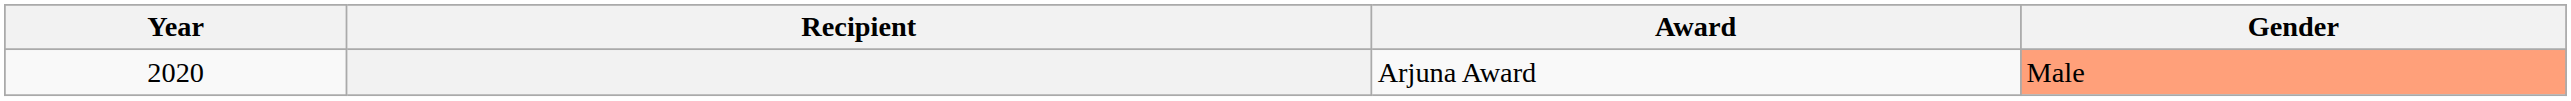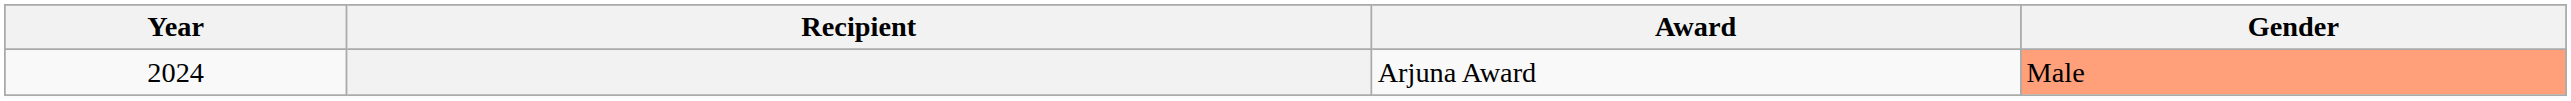Arjuna Award | Year: 2020 -> 2024
